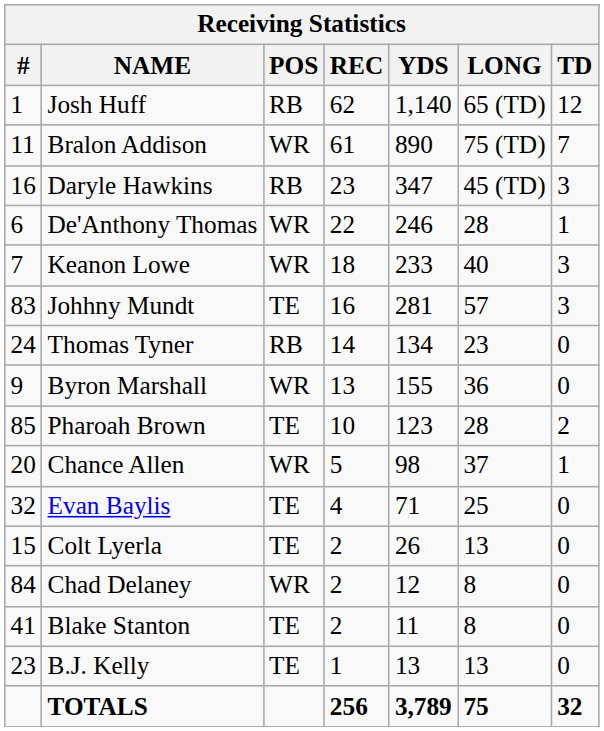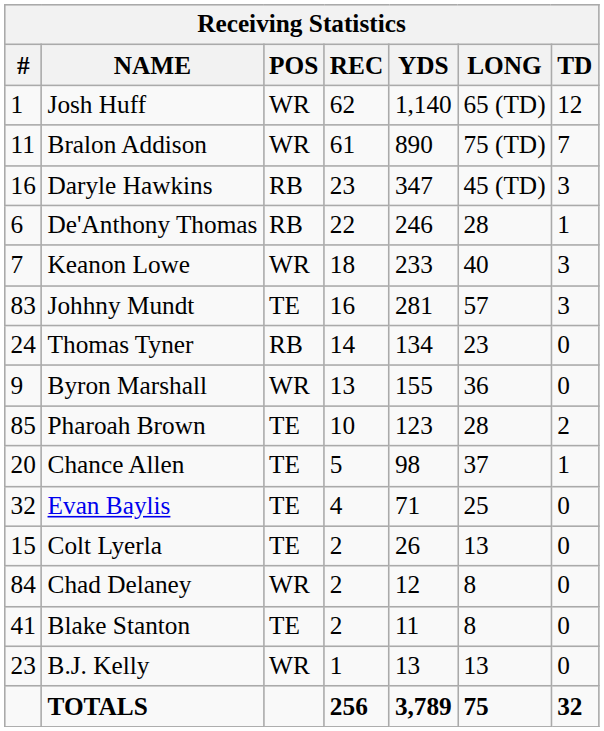Josh Huff | POS: RB -> WR
De'Anthony Thomas | POS: WR -> RB
Chance Allen | POS: WR -> TE
B.J. Kelly | POS: TE -> WR
